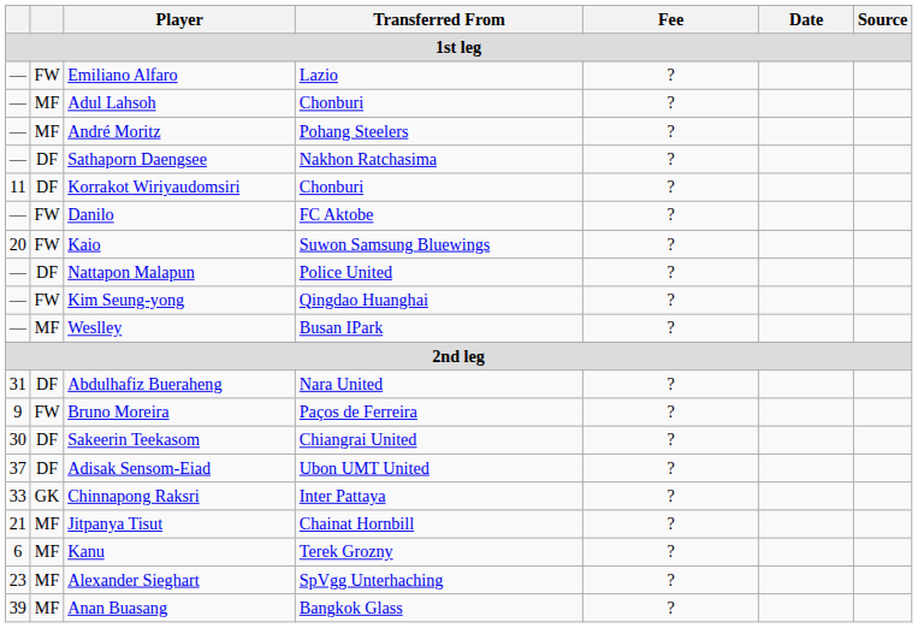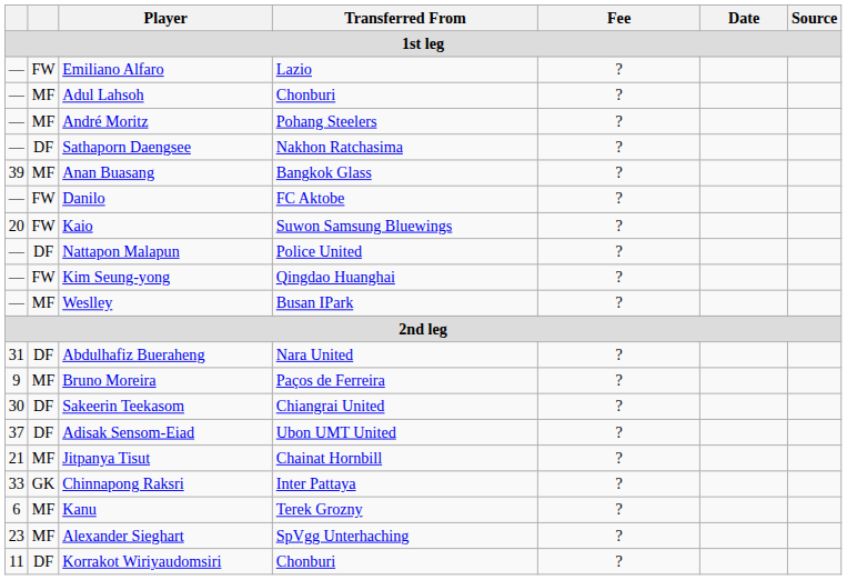rows swapped: Anan Buasang <-> Korrakot Wiriyaudomsiri
Bruno Moreira | column 2: FW -> MF
rows swapped: Jitpanya Tisut <-> Chinnapong Raksri
